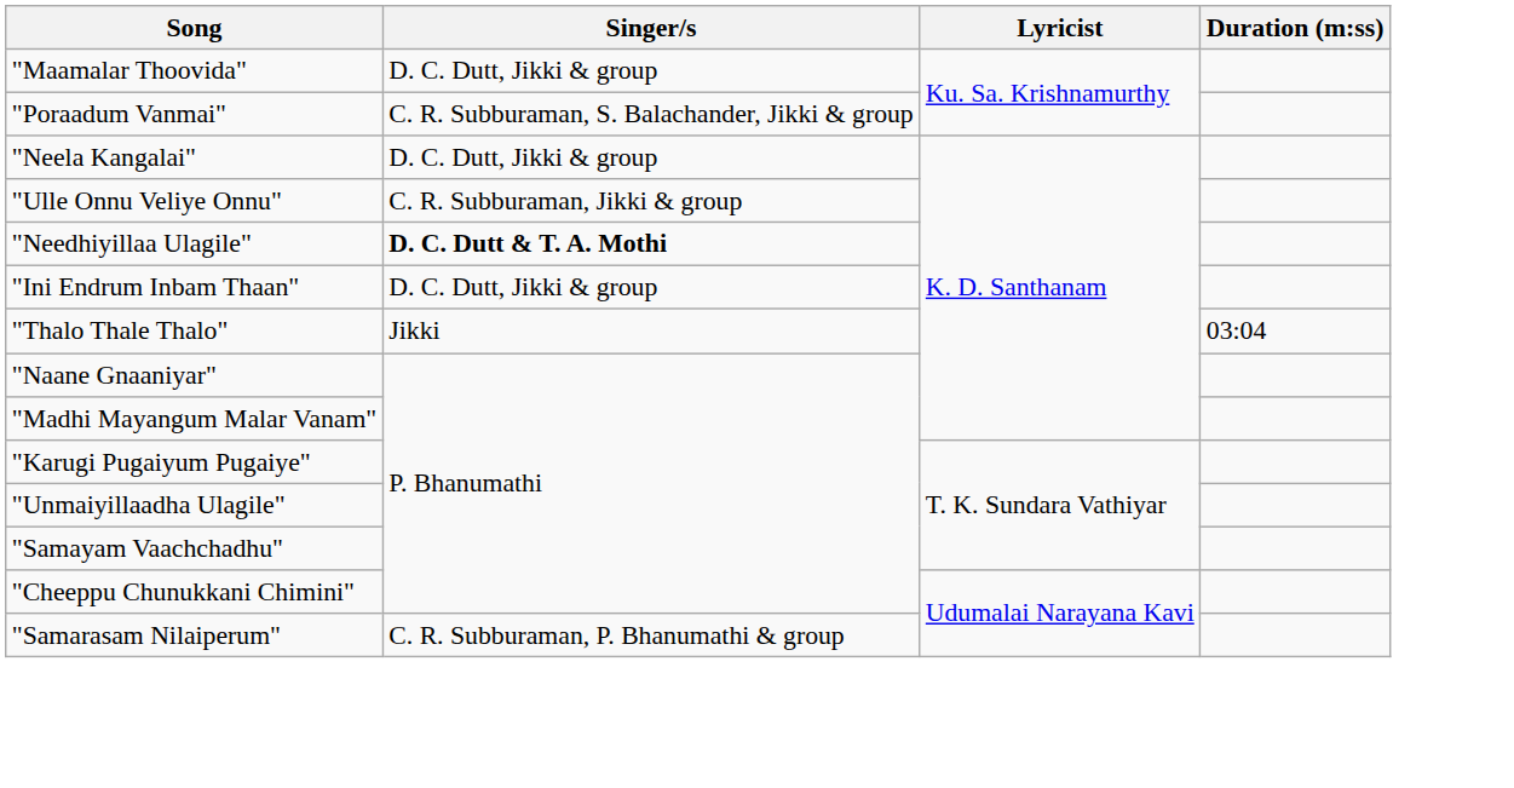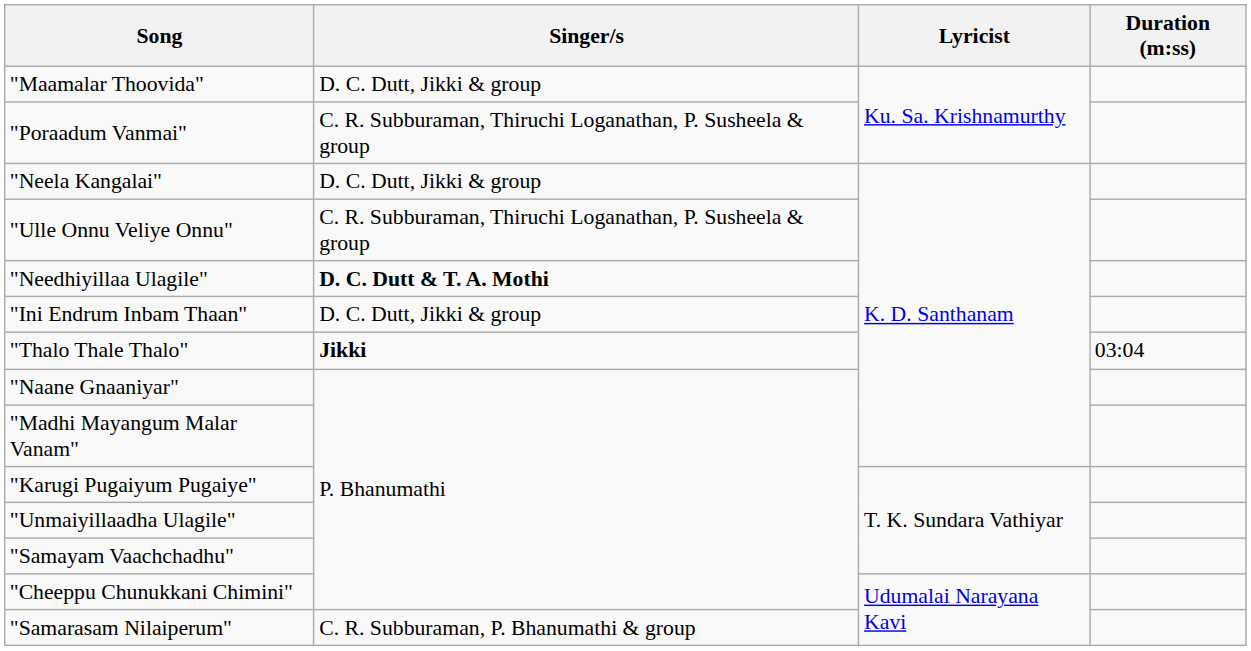"Poraadum Vanmai" | Singer/s: C. R. Subburaman, S. Balachander, Jikki & group -> C. R. Subburaman, Thiruchi Loganathan, P. Susheela & group
"Ulle Onnu Veliye Onnu" | Singer/s: C. R. Subburaman, Jikki & group -> C. R. Subburaman, Thiruchi Loganathan, P. Susheela & group
"Thalo Thale Thalo" | Singer/s: normal -> bold
